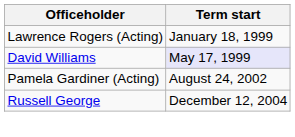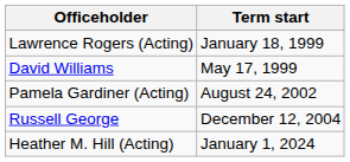David Williams | Term start: lavender background -> no background
+ row: Heather M. Hill (Acting) | January 1, 2024
